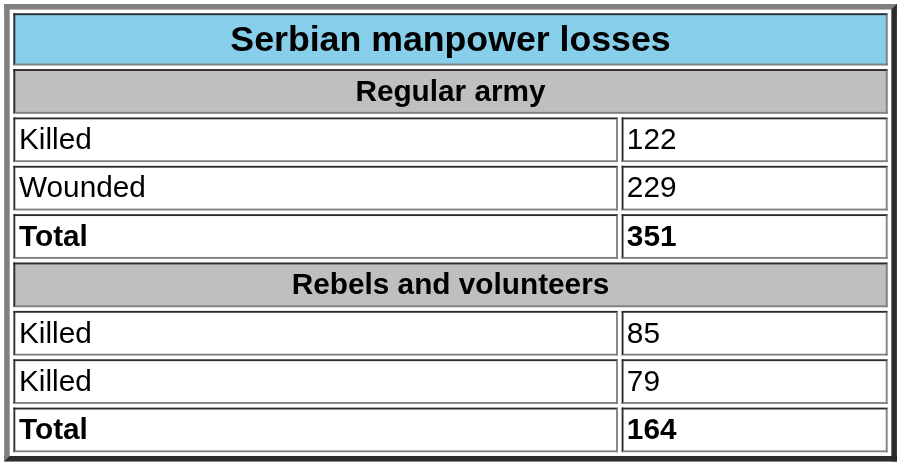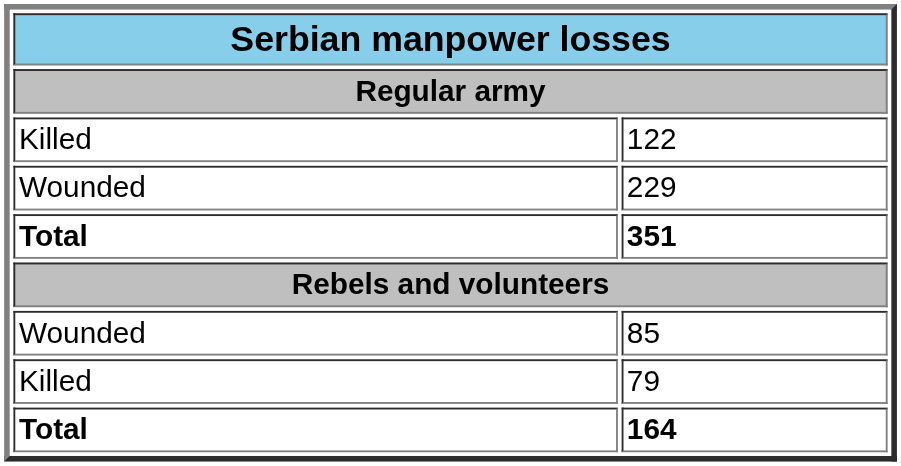85 | column 1: Killed -> Wounded
